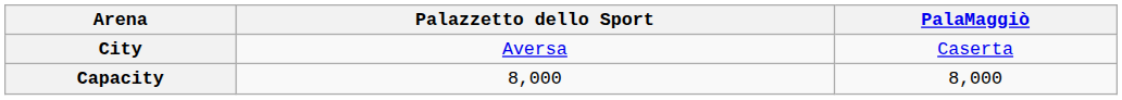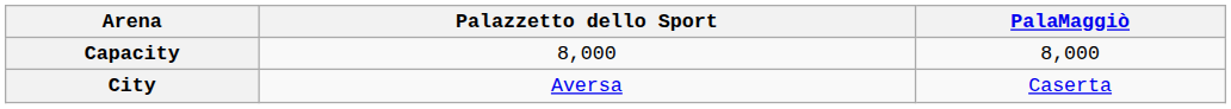rows swapped: City <-> Capacity
